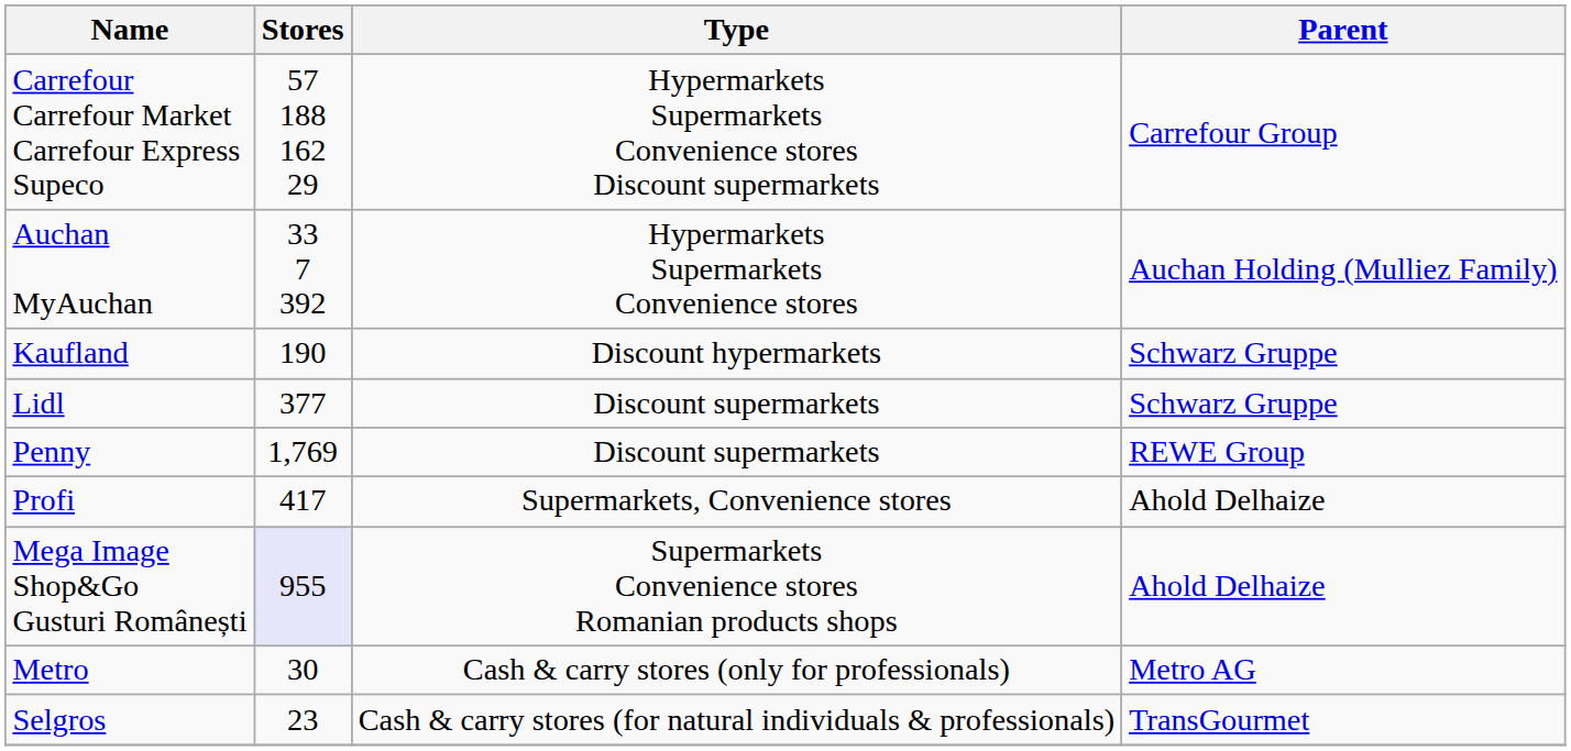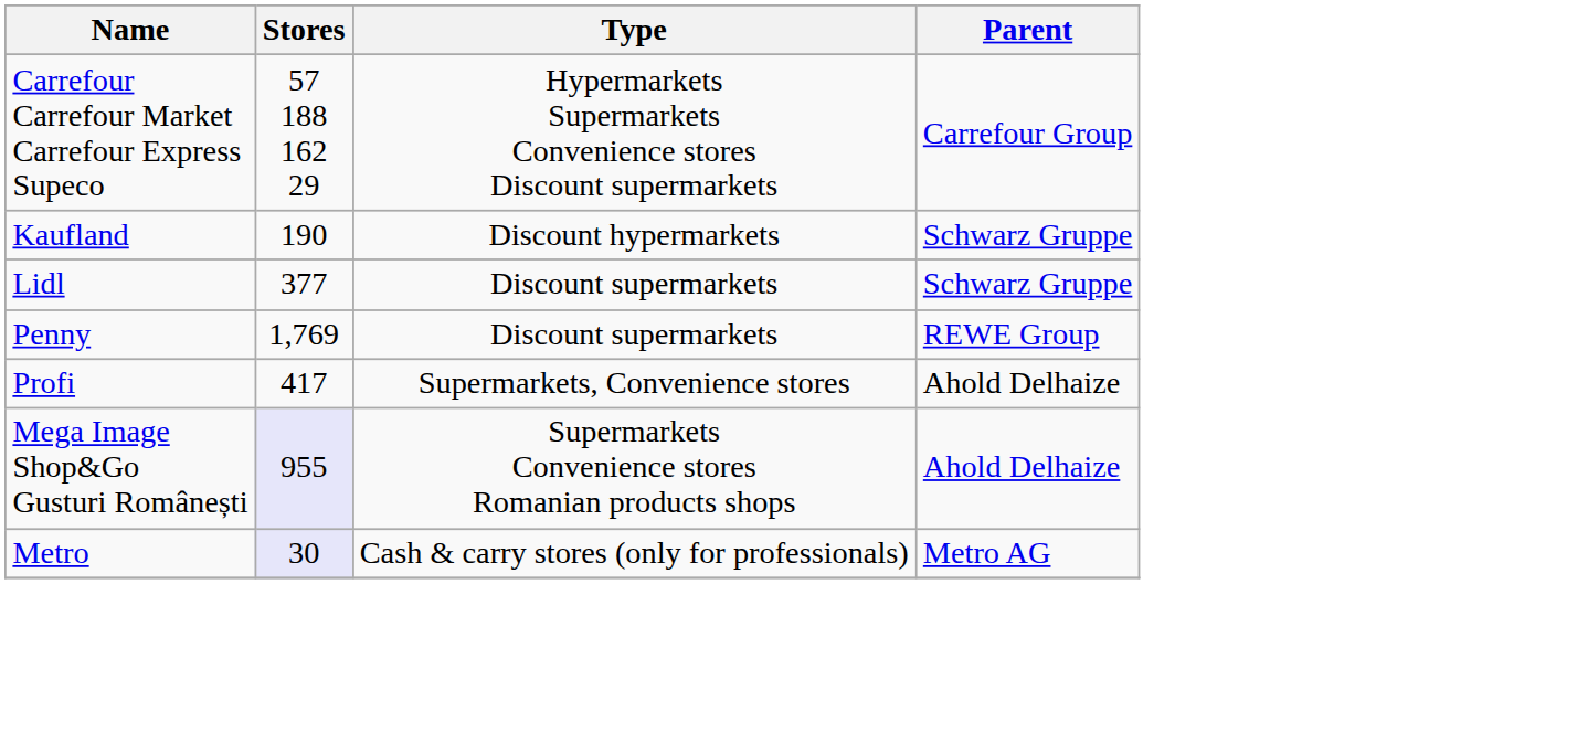- row: Auchan MyAuchan | 33 7 392 | Hypermarkets Supermarkets Convenience stores | Auchan Holding (Mulliez Family)
Metro | Stores: no background -> lavender background
- row: Selgros | 23 | Cash & carry stores (for natural individuals & professionals) | TransGourmet
